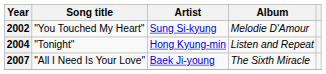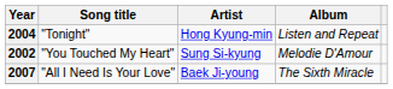rows swapped: 2002 <-> 2004
